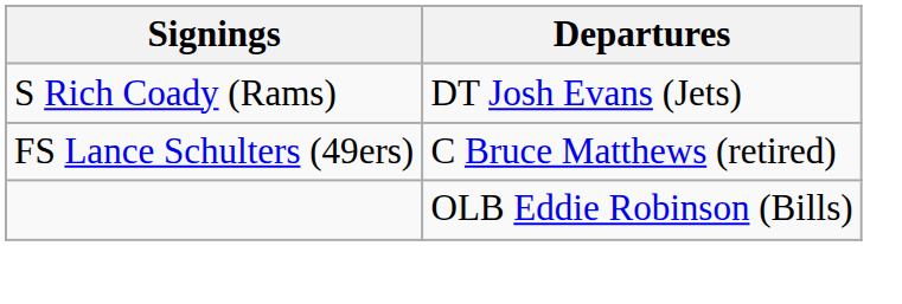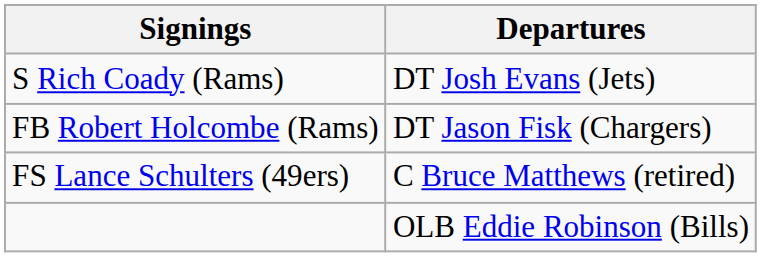+ row: FB Robert Holcombe (Rams) | DT Jason Fisk (Chargers)
